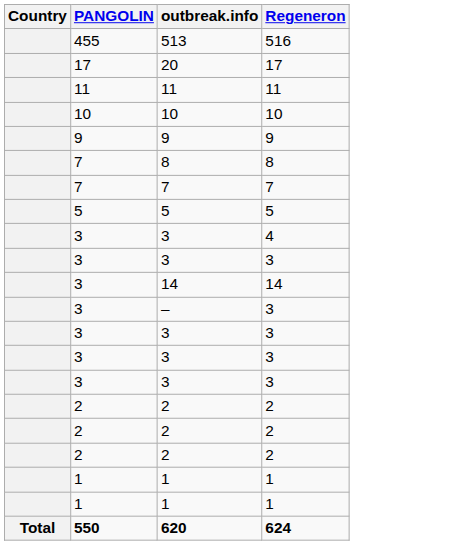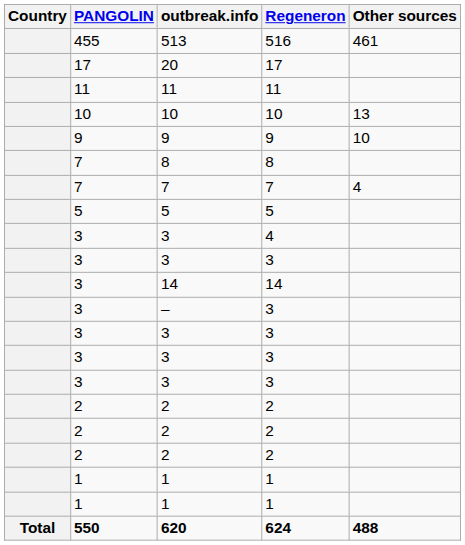+ column: Other sources | 461 | 13 | 10 | 4 | 488
